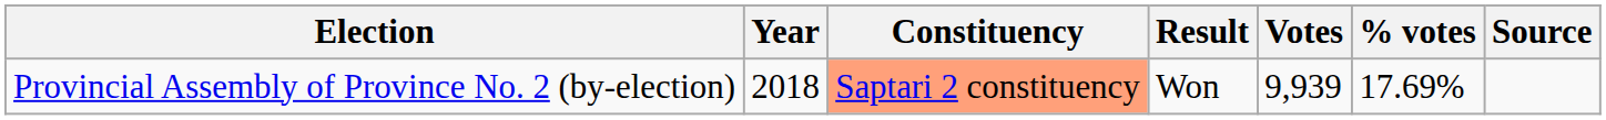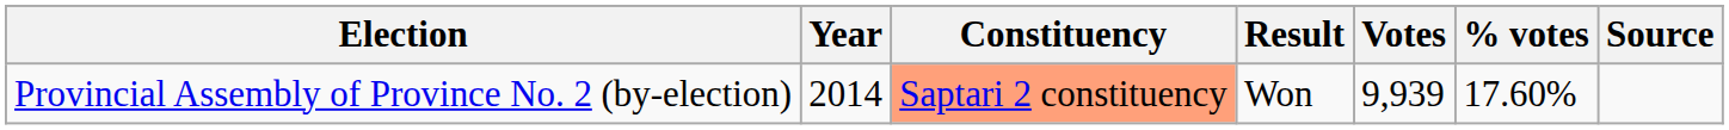Provincial Assembly of Province No. 2 (by-election) | Year: 2018 -> 2014
Provincial Assembly of Province No. 2 (by-election) | % votes: 17.69% -> 17.60%
